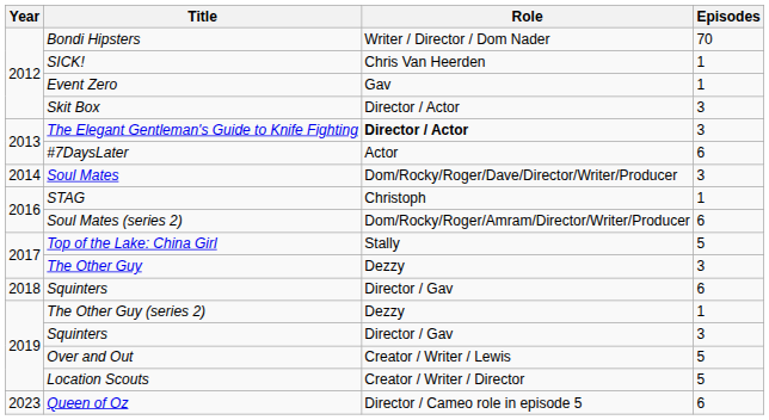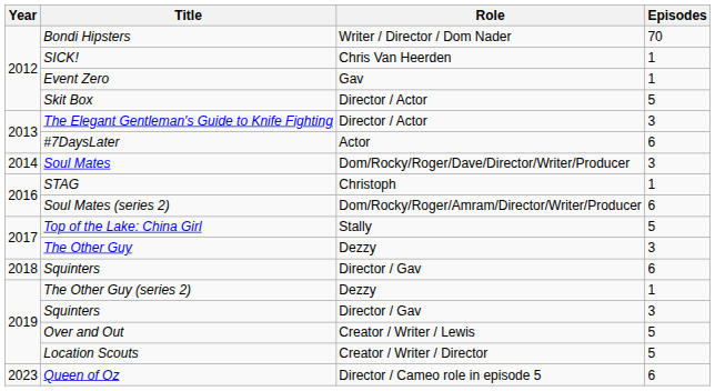Skit Box | Episodes: 3 -> 5
The Elegant Gentleman's Guide to Knife Fighting | Role: bold -> normal
